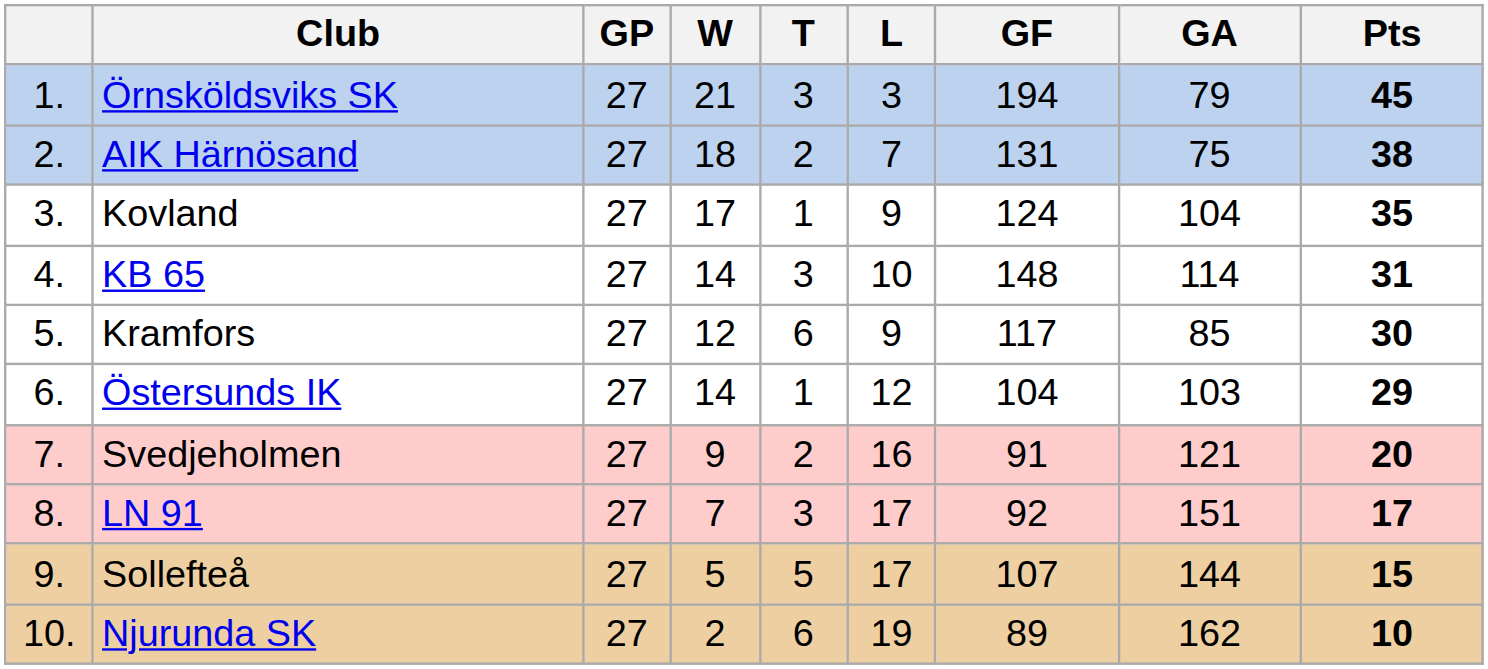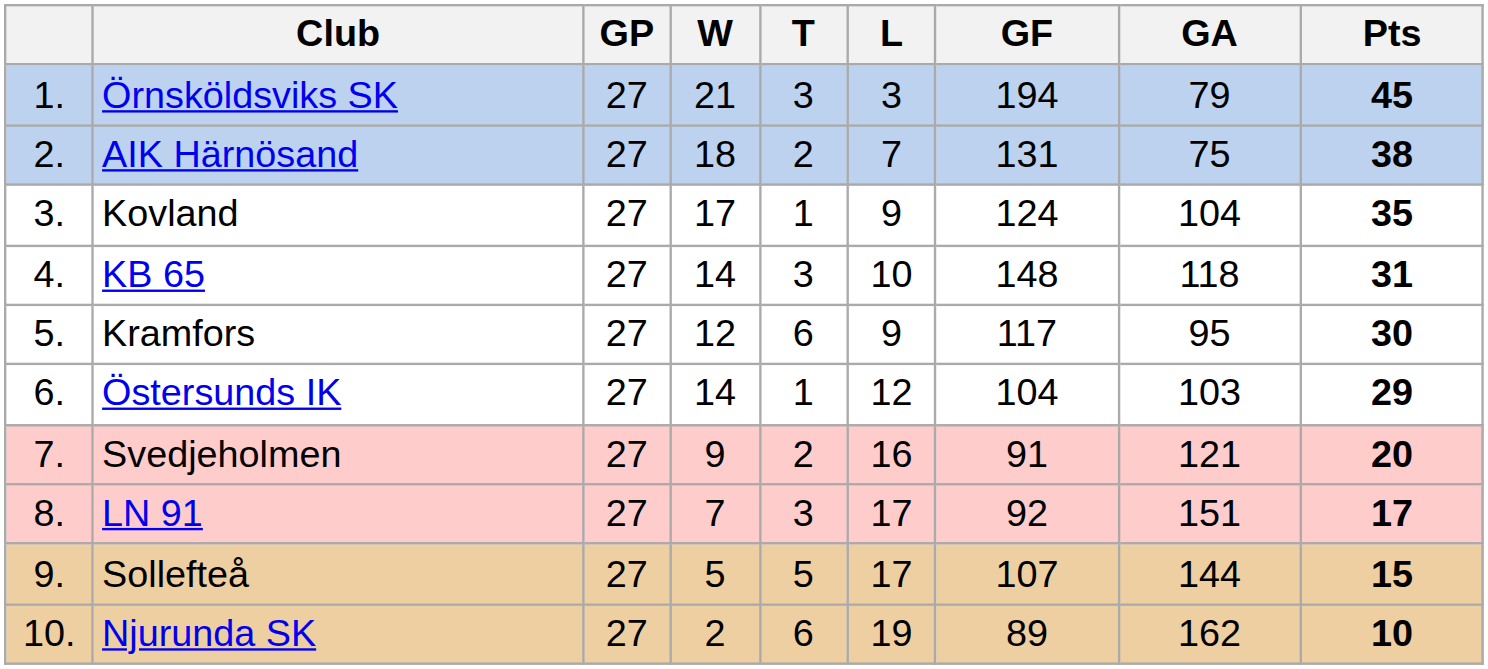KB 65 | GA: 114 -> 118
Kramfors | GA: 85 -> 95
